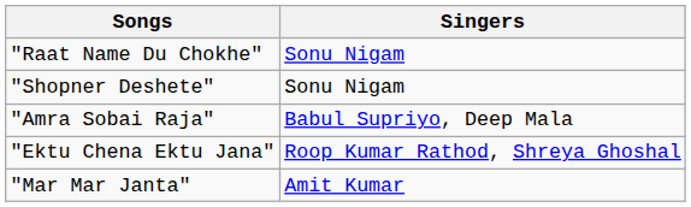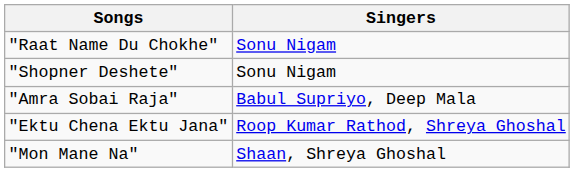+ row: "Mon Mane Na" | Shaan, Shreya Ghoshal
- row: "Mar Mar Janta" | Amit Kumar
